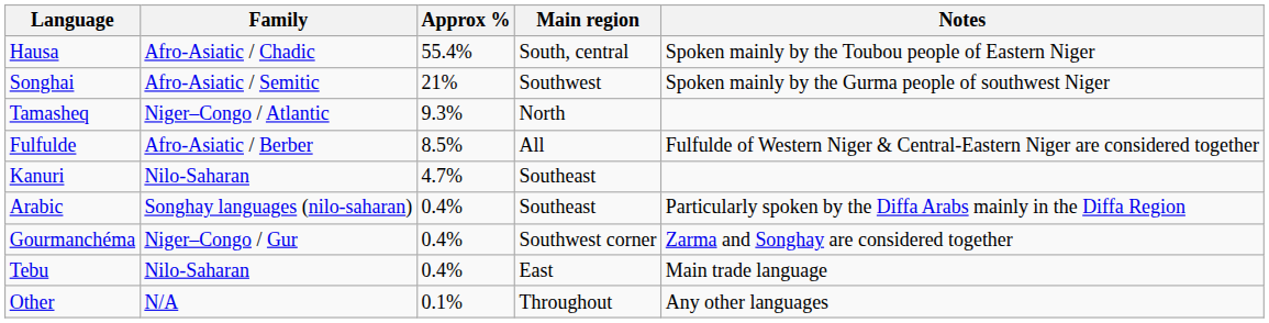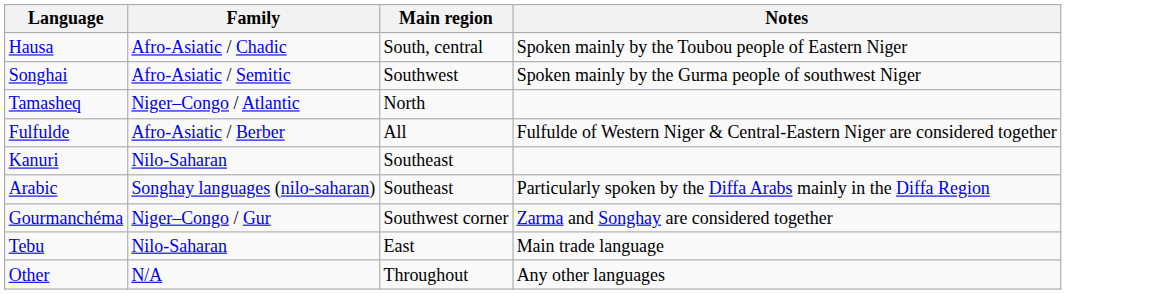- column: Approx % | 55.4% | 21% | 9.3% | 8.5% | 4.7% | 0.4% | 0.4% | 0.4% | 0.1%
